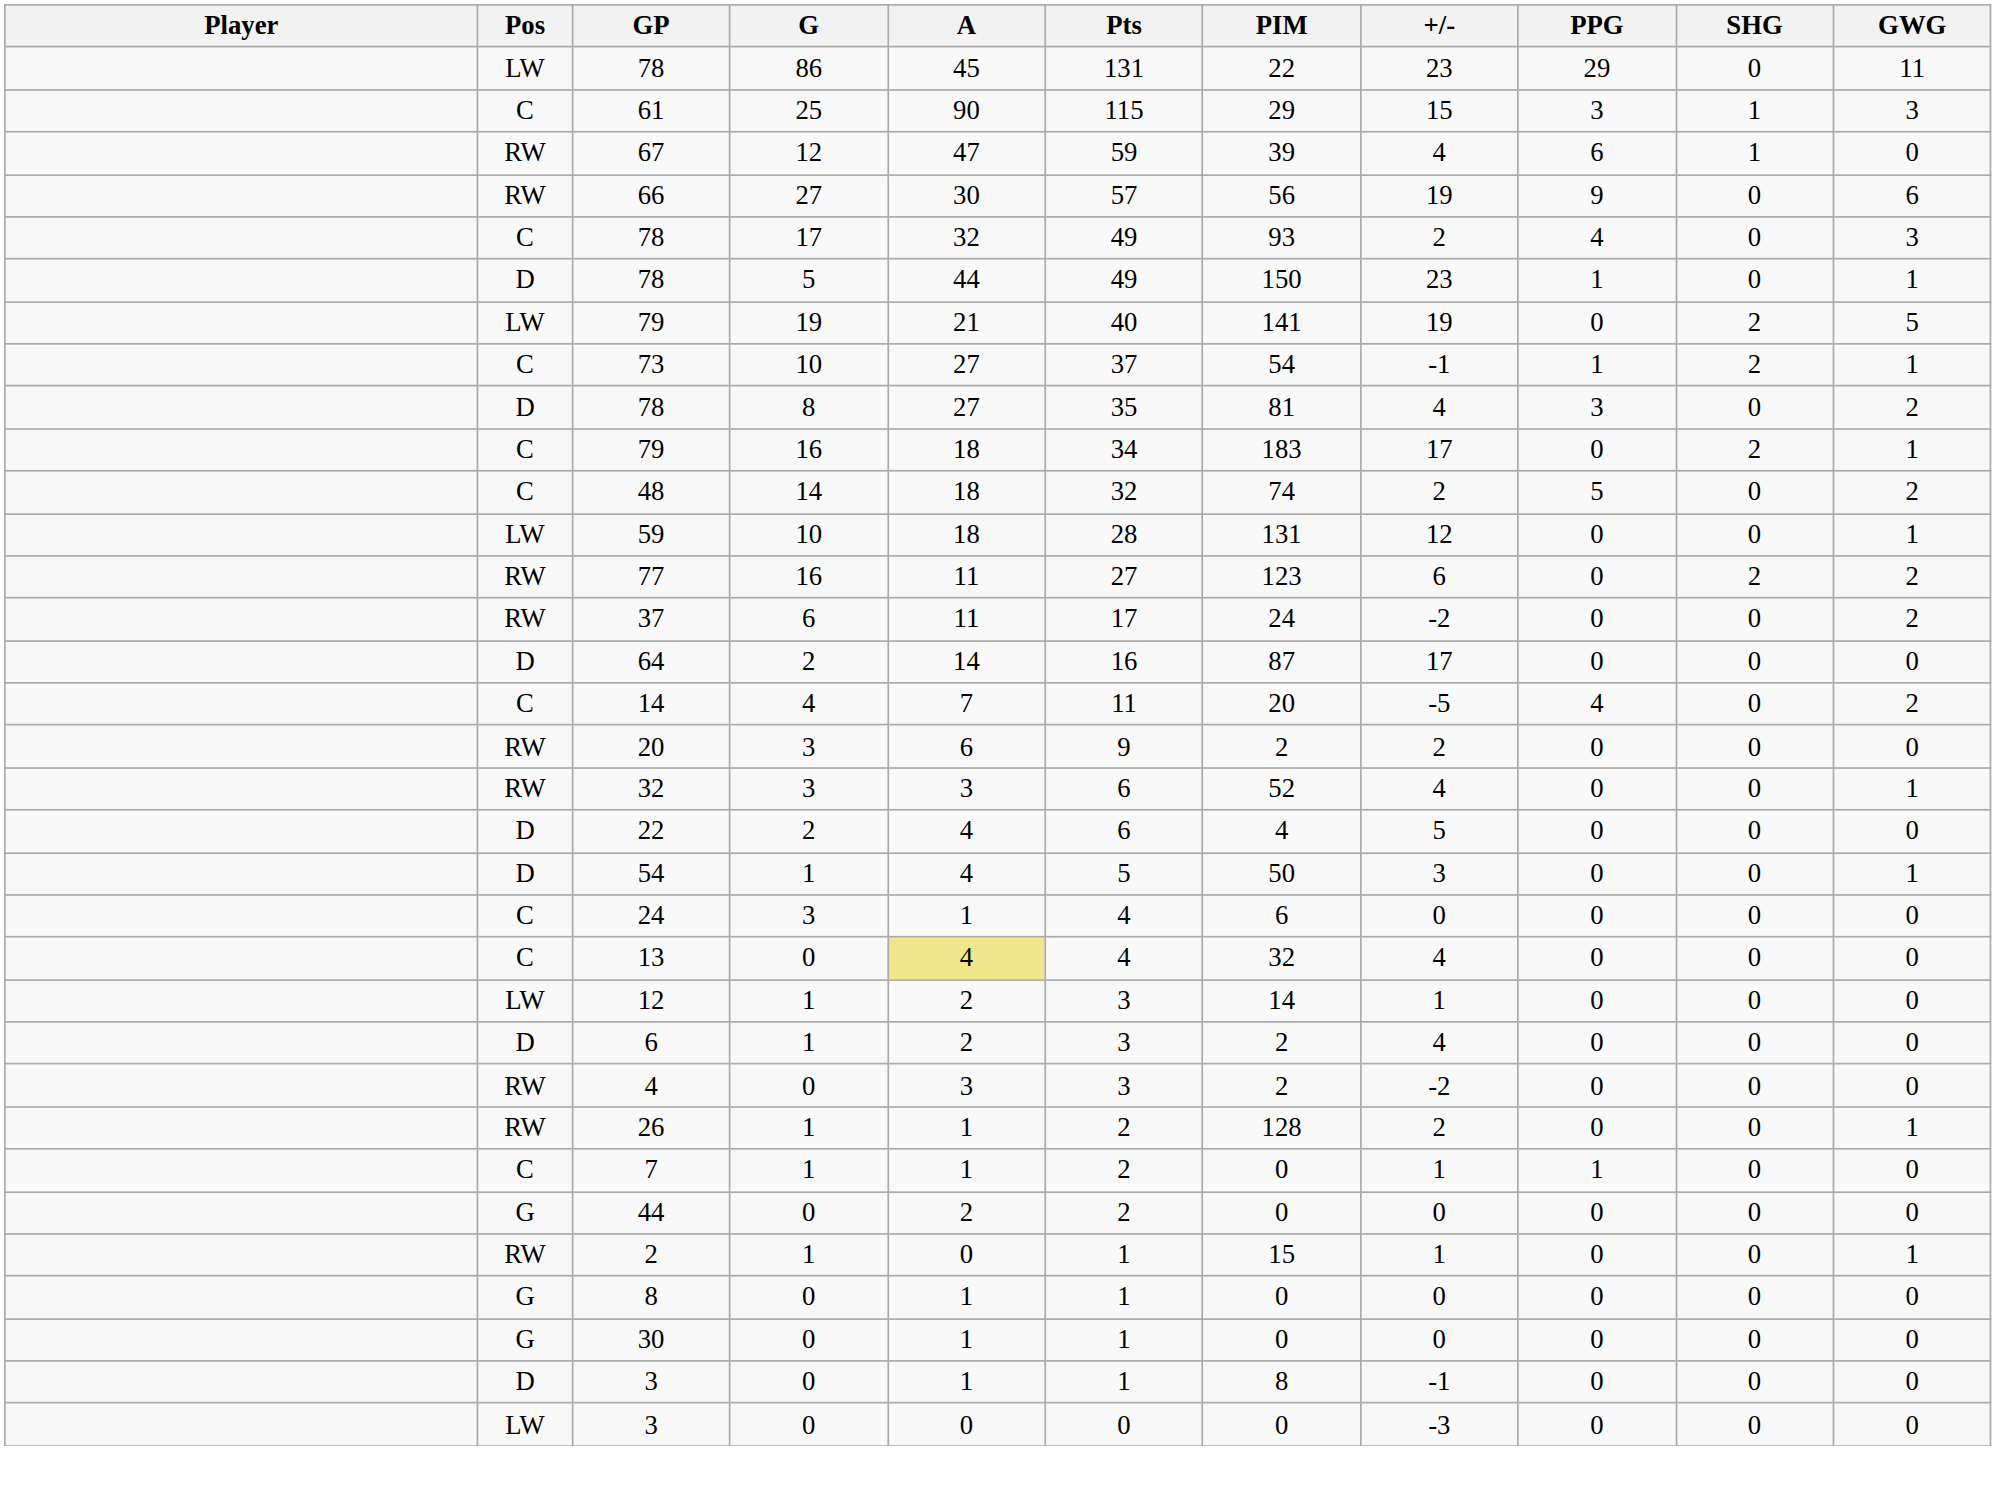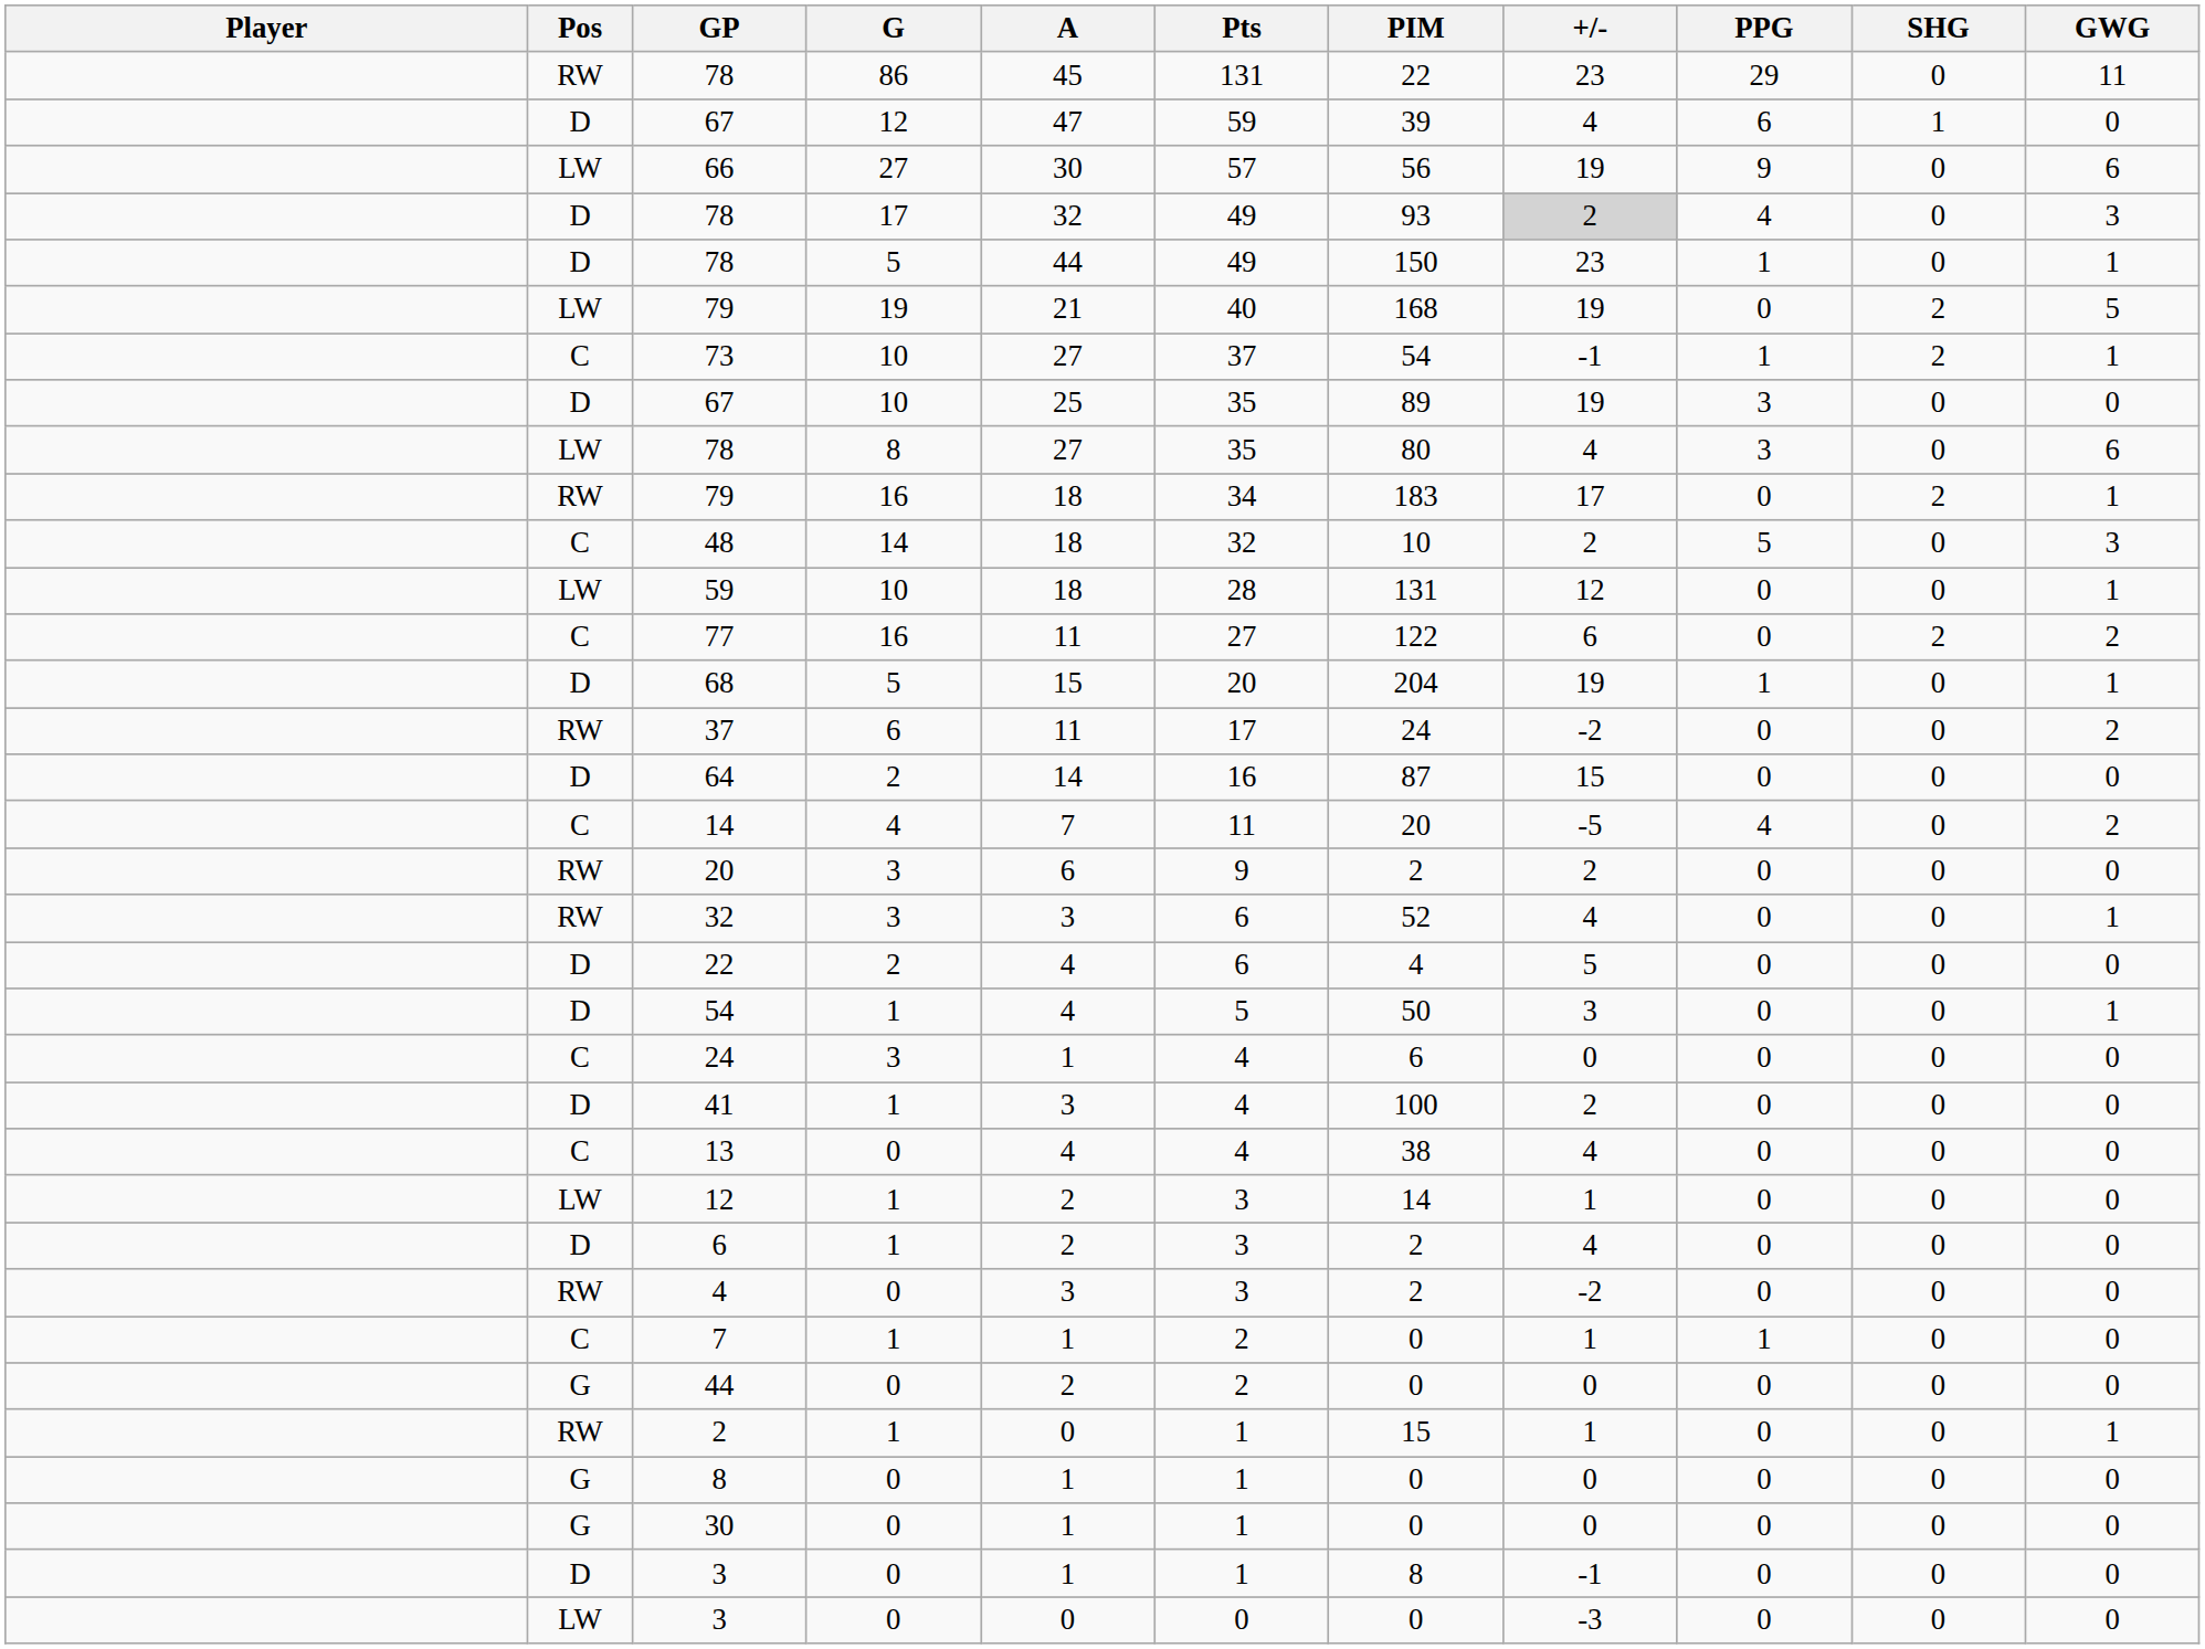78 / 86 | Pos: LW -> RW
- row: C | 61 | 25 | 90 | 115 | 29 | 15 | 3 | 1 | 3
67 / 12 | Pos: RW -> D
66 | Pos: RW -> LW
78 / 17 | Pos: C -> D
78 / 17 | +/-: no background -> lightgrey background
79 / 19 | PIM: 141 -> 168
+ row: D | 67 | 10 | 25 | 35 | 89 | 19 | 3 | 0 | 0
78 / 8 | Pos: D -> LW
78 / 8 | PIM: 81 -> 80
78 / 8 | GWG: 2 -> 6
79 / 16 | Pos: C -> RW
48 | PIM: 74 -> 10
48 | GWG: 2 -> 3
77 | Pos: RW -> C
77 | PIM: 123 -> 122
+ row: D | 68 | 5 | 15 | 20 | 204 | 19 | 1 | 0 | 1
64 | +/-: 17 -> 15
+ row: D | 41 | 1 | 3 | 4 | 100 | 2 | 0 | 0 | 0
13 | A: khaki background -> no background
13 | PIM: 32 -> 38
- row: RW | 26 | 1 | 1 | 2 | 128 | 2 | 0 | 0 | 1
